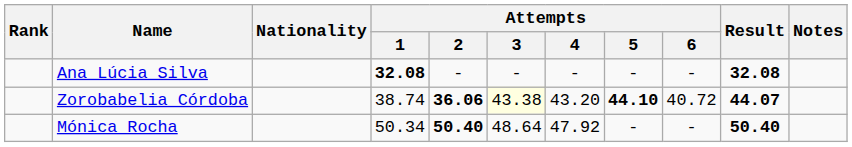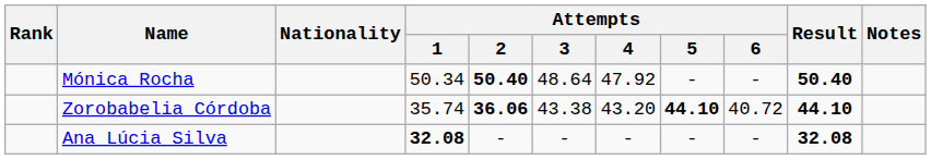rows swapped: Mónica Rocha <-> Ana Lúcia Silva
Zorobabelia Córdoba | Attempts / 1: 38.74 -> 35.74
Zorobabelia Córdoba | Attempts / 3: lightyellow background -> no background
Zorobabelia Córdoba | Result: 44.07 -> 44.10
